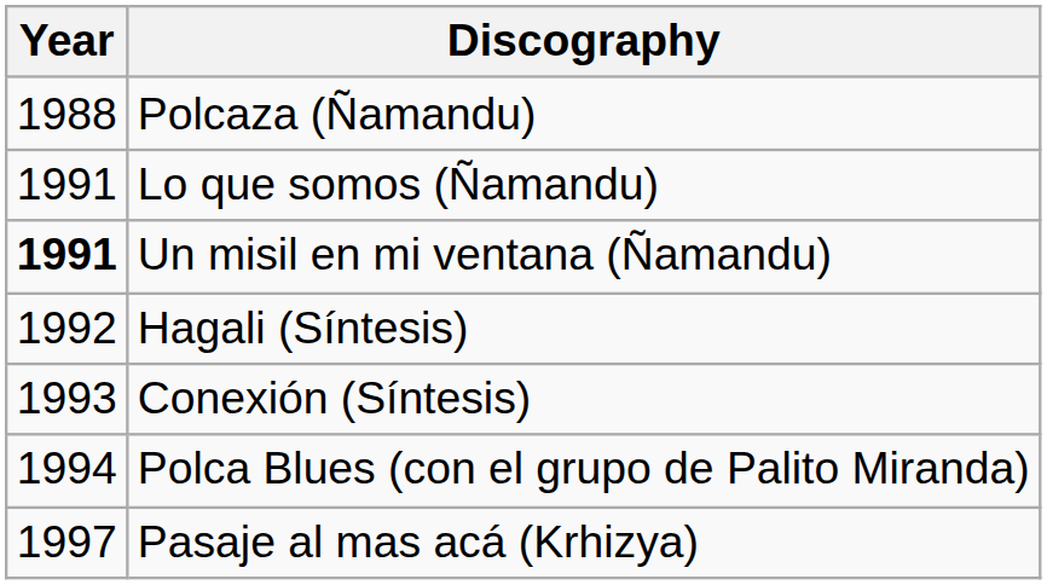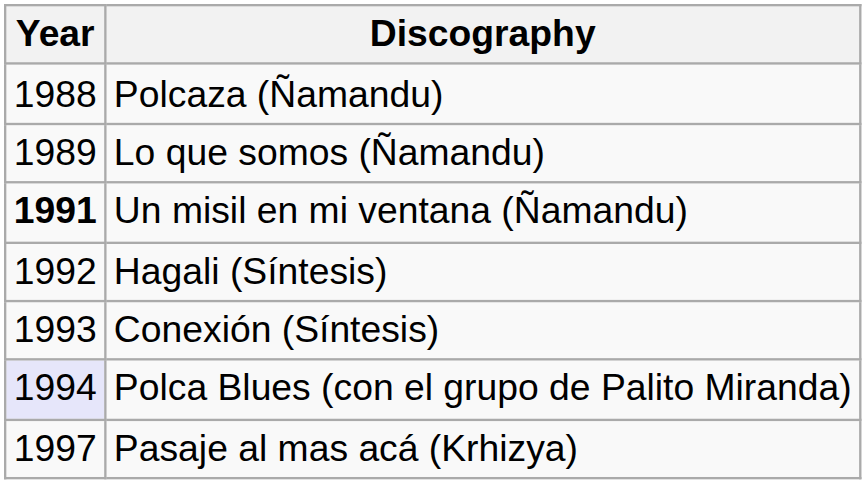Lo que somos (Ñamandu) | Year: 1991 -> 1989
Polca Blues (con el grupo de Palito Miranda) | Year: no background -> lavender background
